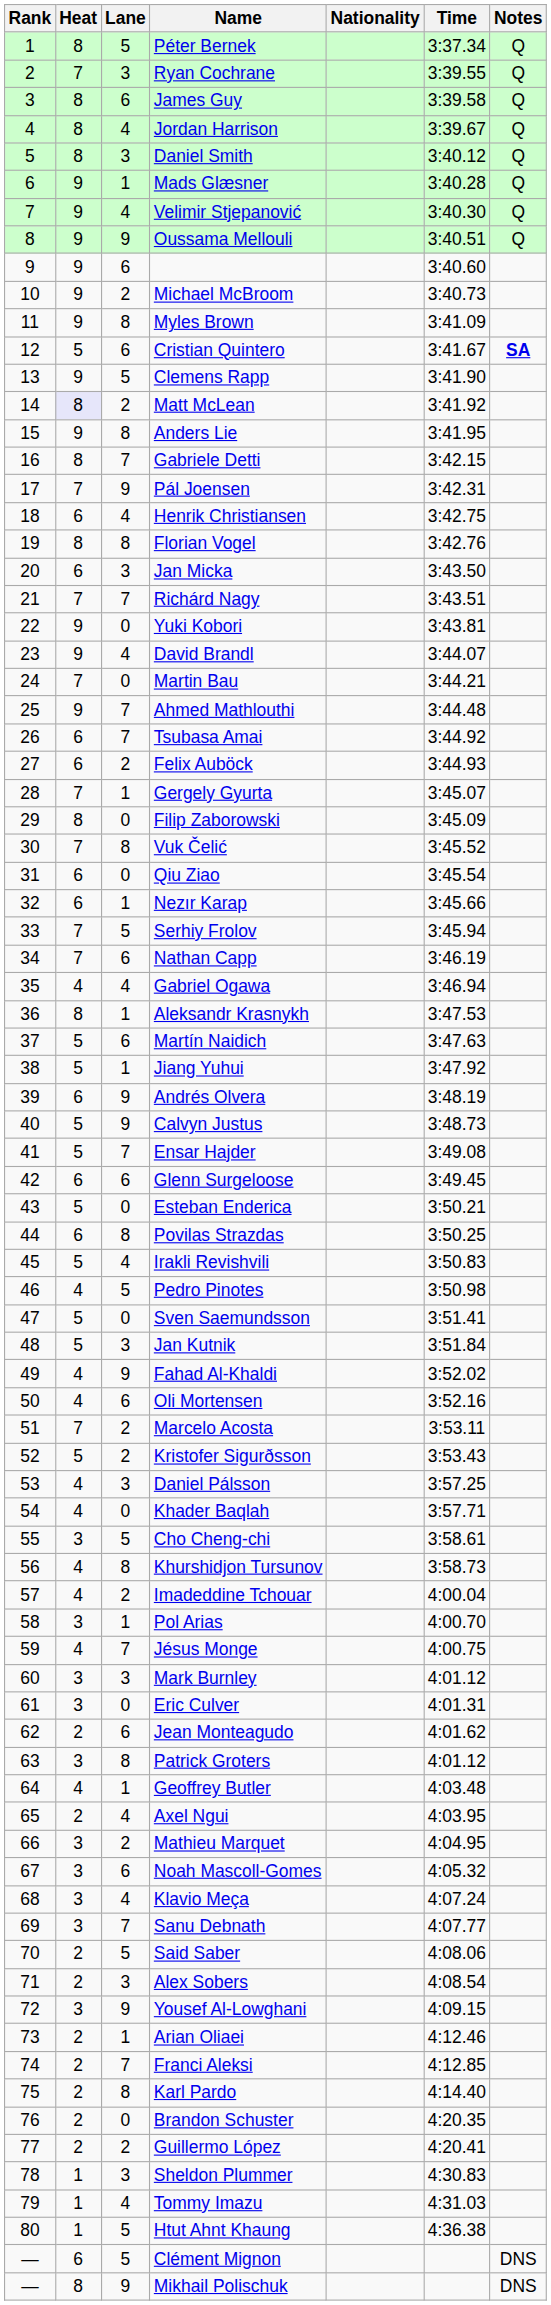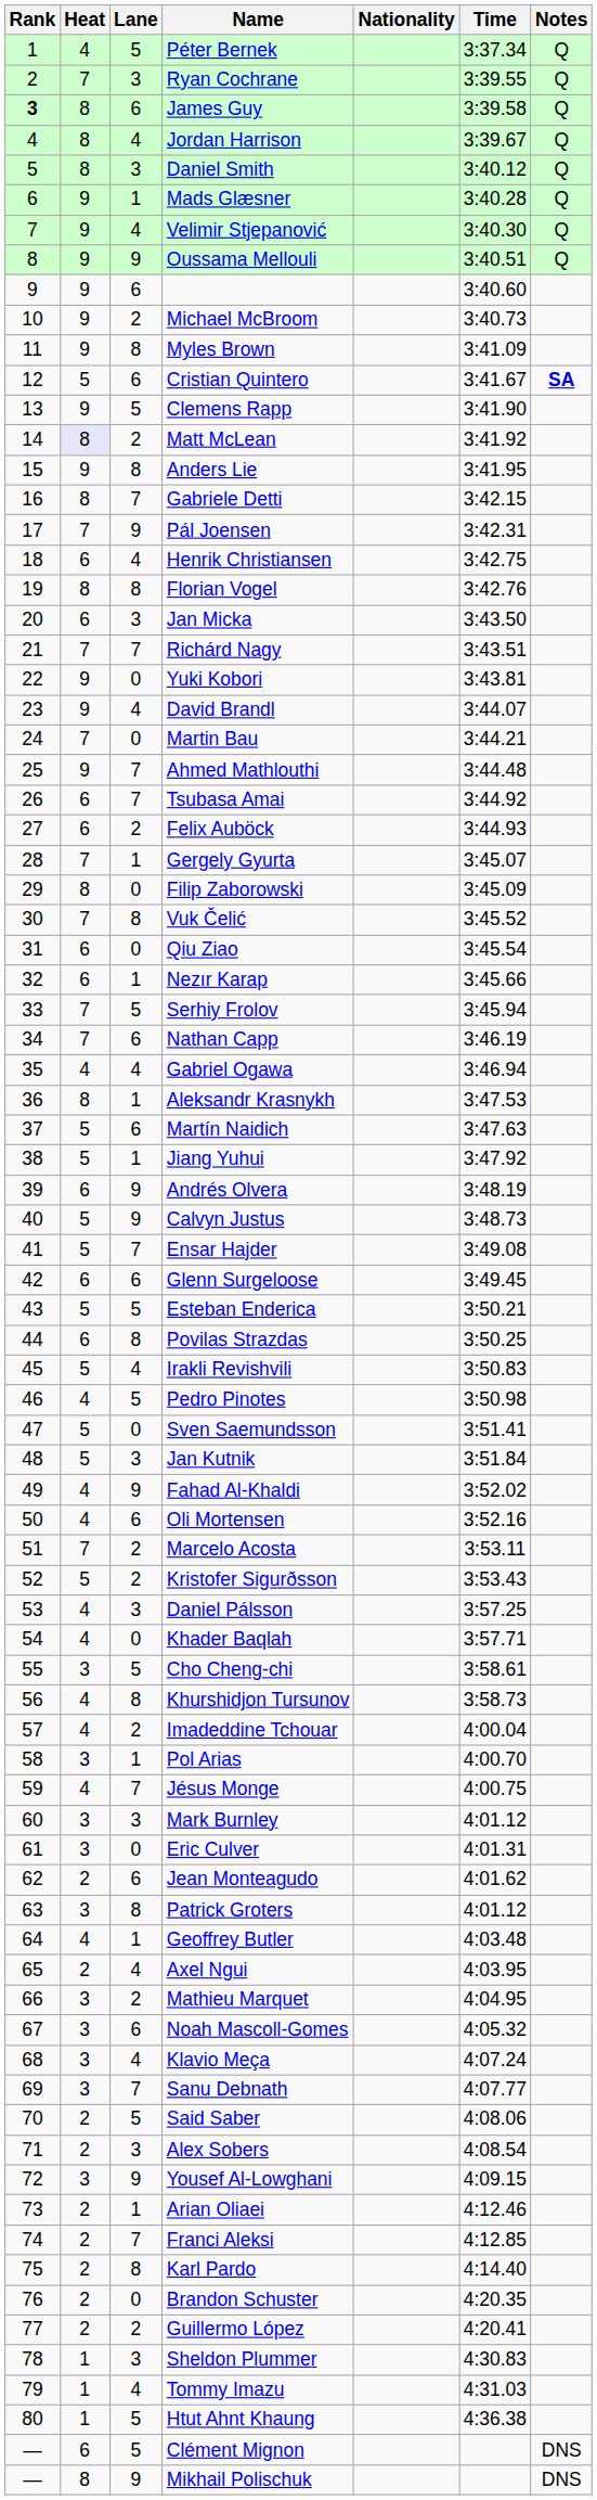Péter Bernek | Heat: 8 -> 4
James Guy | Rank: normal -> bold
Esteban Enderica | Lane: 0 -> 5
